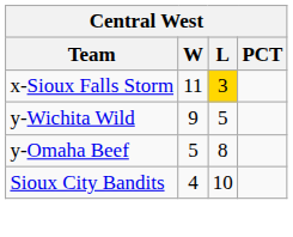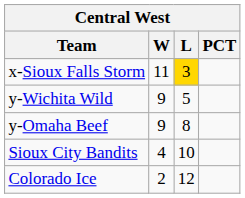y-Omaha Beef | W: 5 -> 9
+ row: Colorado Ice | 2 | 12
